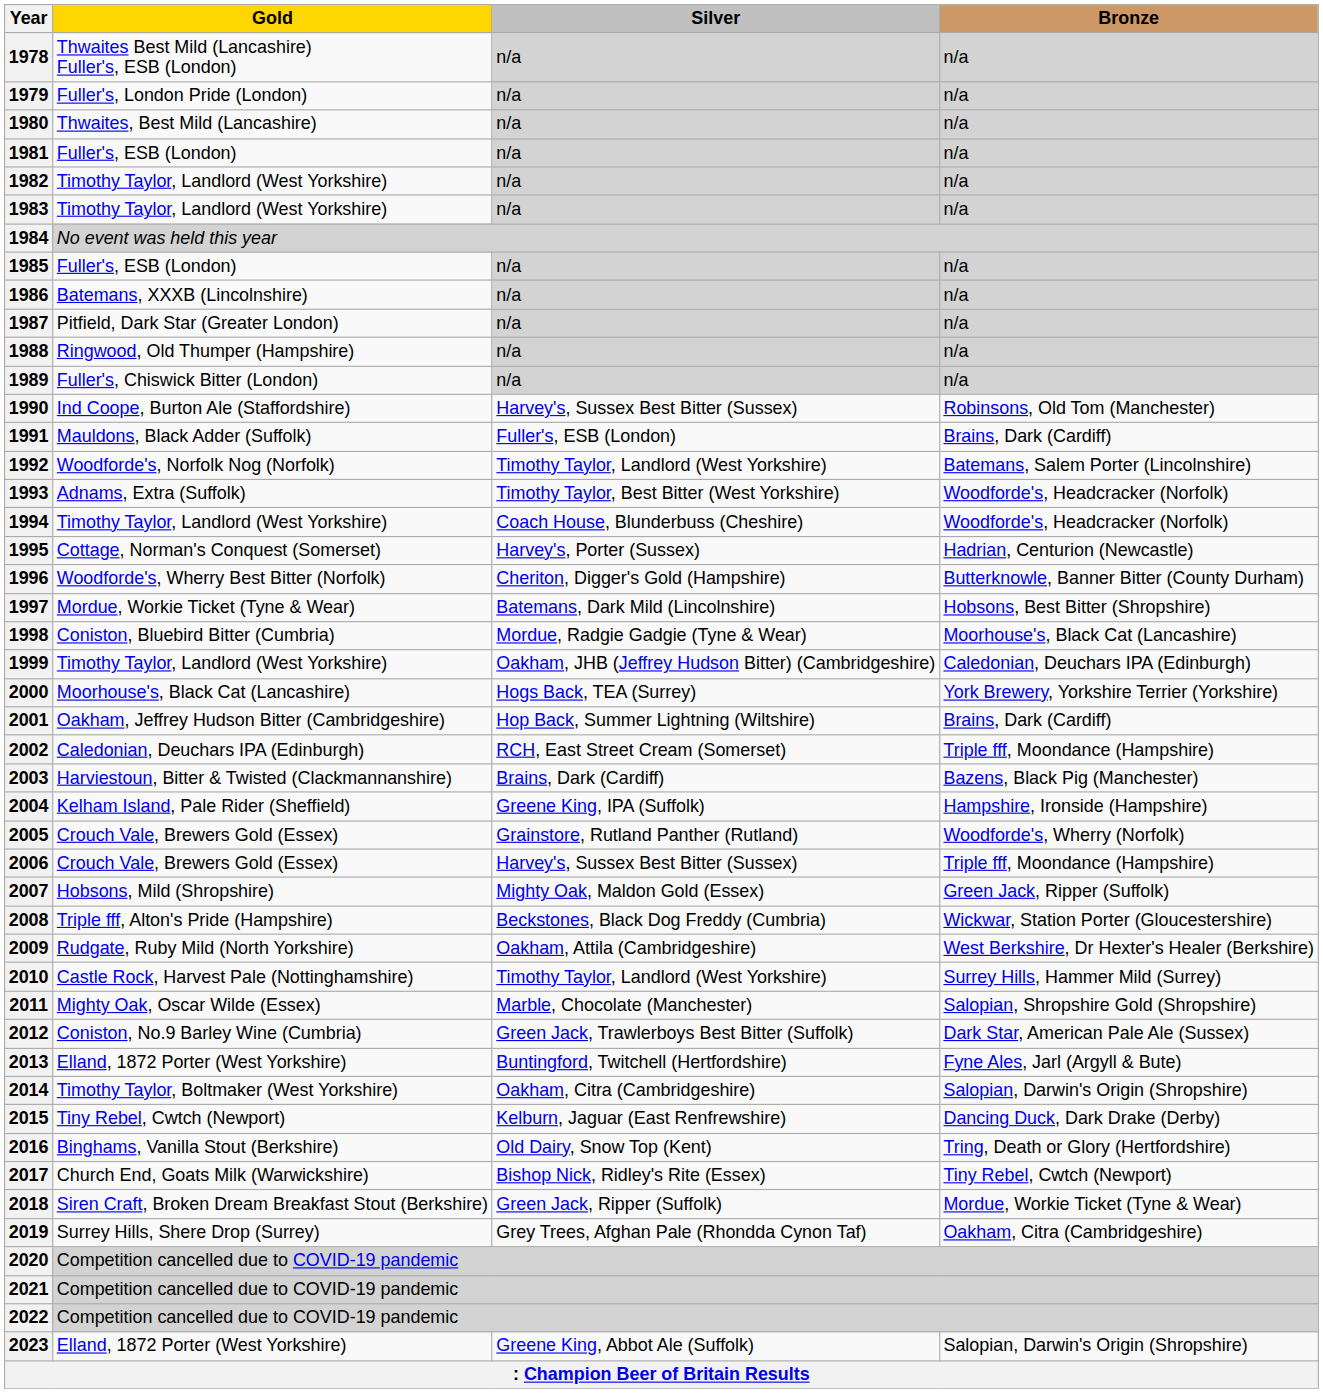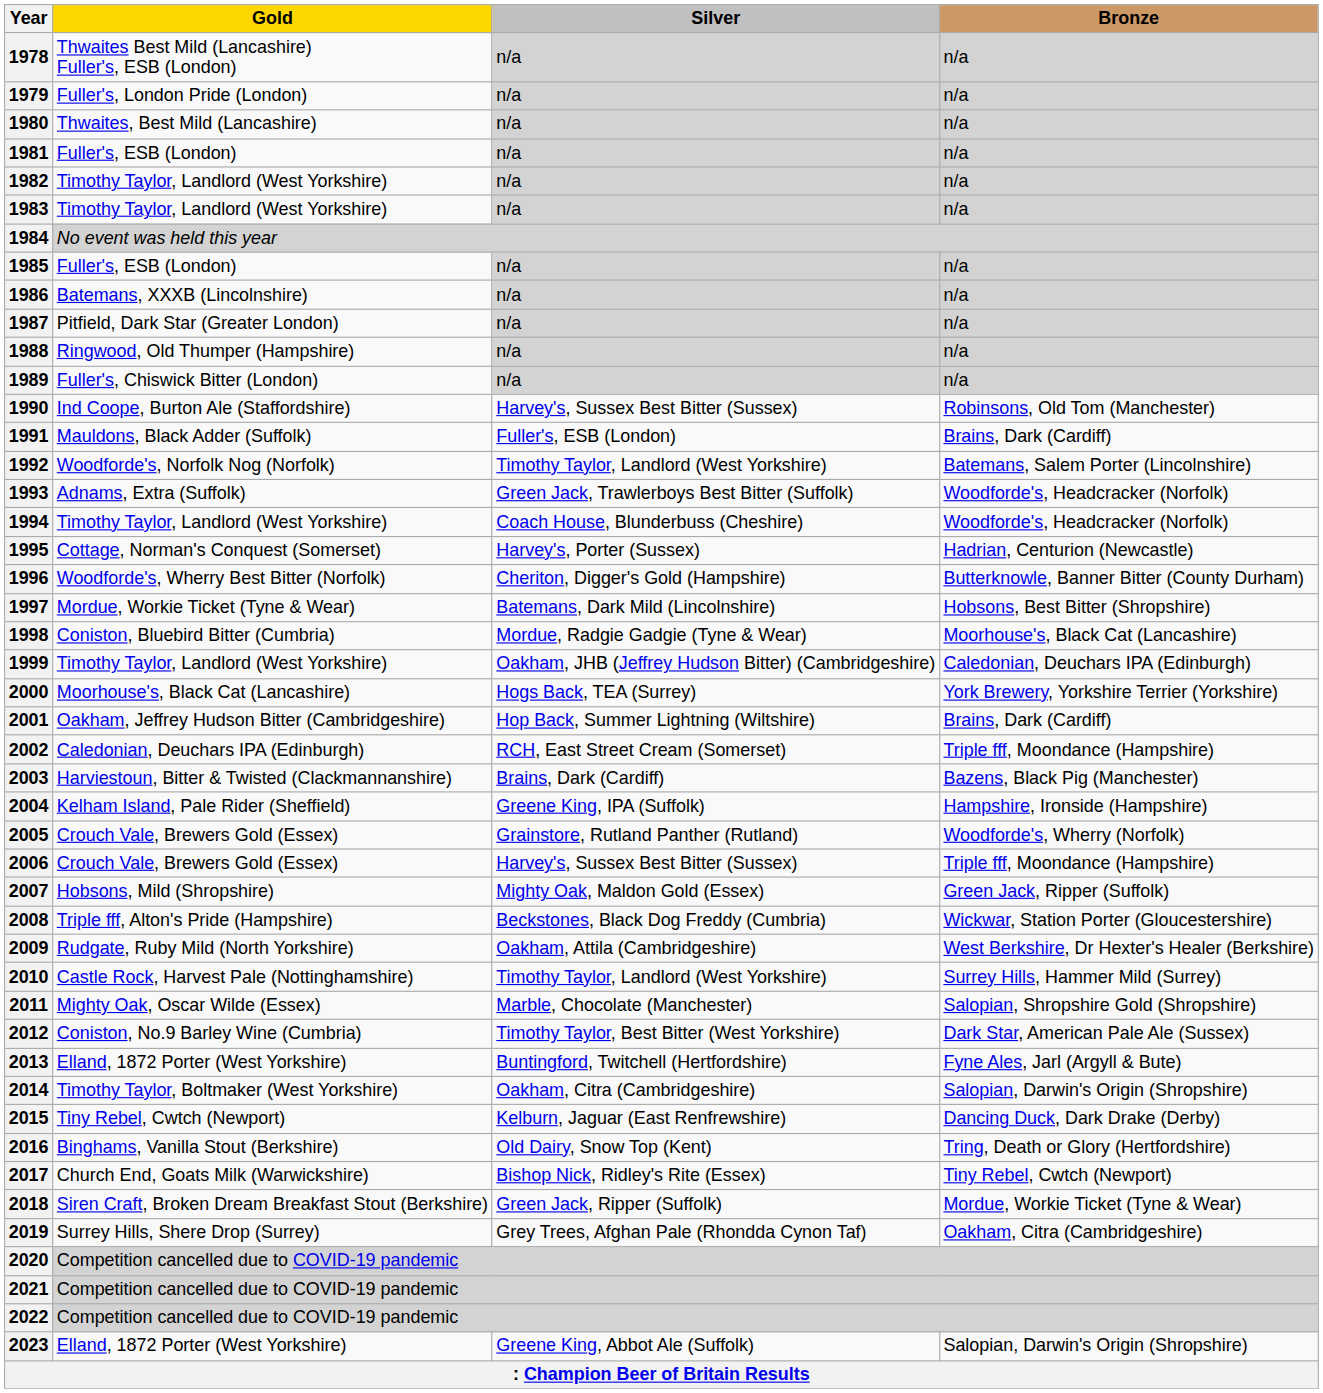1993 | Silver: Timothy Taylor, Best Bitter (West Yorkshire) -> Green Jack, Trawlerboys Best Bitter (Suffolk)
2012 | Silver: Green Jack, Trawlerboys Best Bitter (Suffolk) -> Timothy Taylor, Best Bitter (West Yorkshire)
